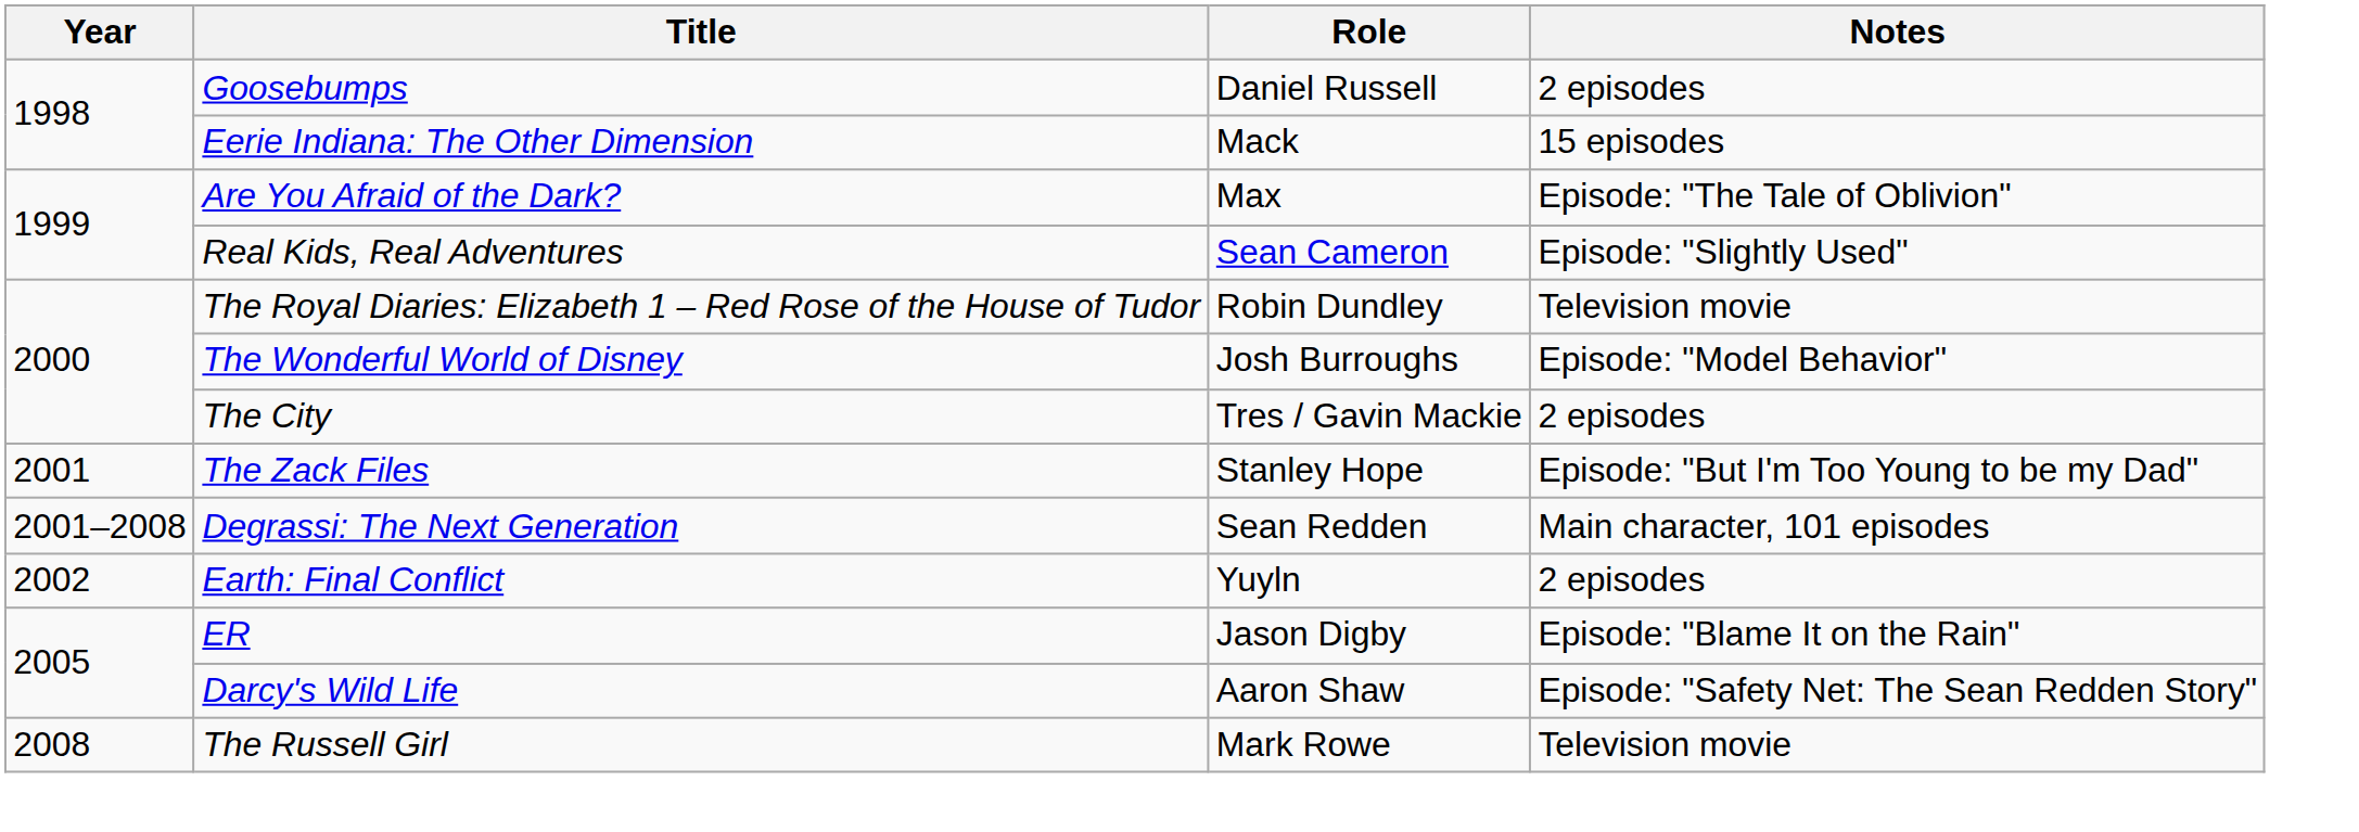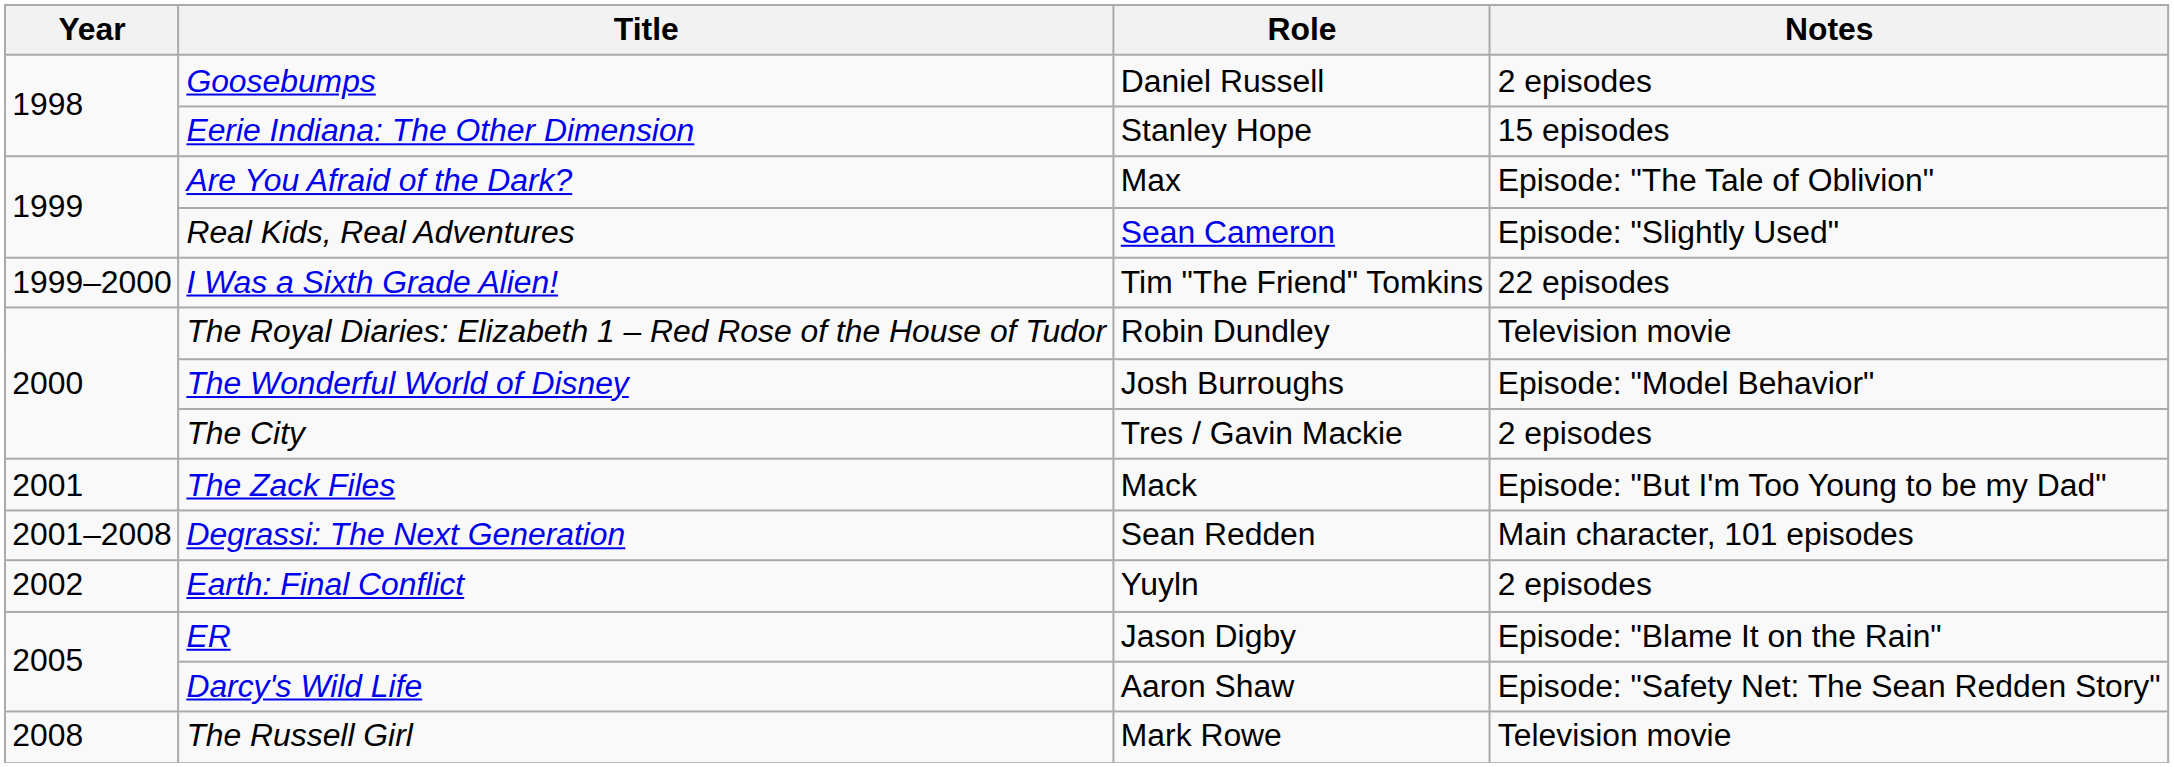Eerie Indiana: The Other Dimension | Role: Mack -> Stanley Hope
+ row: 1999–2000 | I Was a Sixth Grade Alien! | Tim "The Friend" Tomkins | 22 episodes
The Zack Files | Role: Stanley Hope -> Mack
